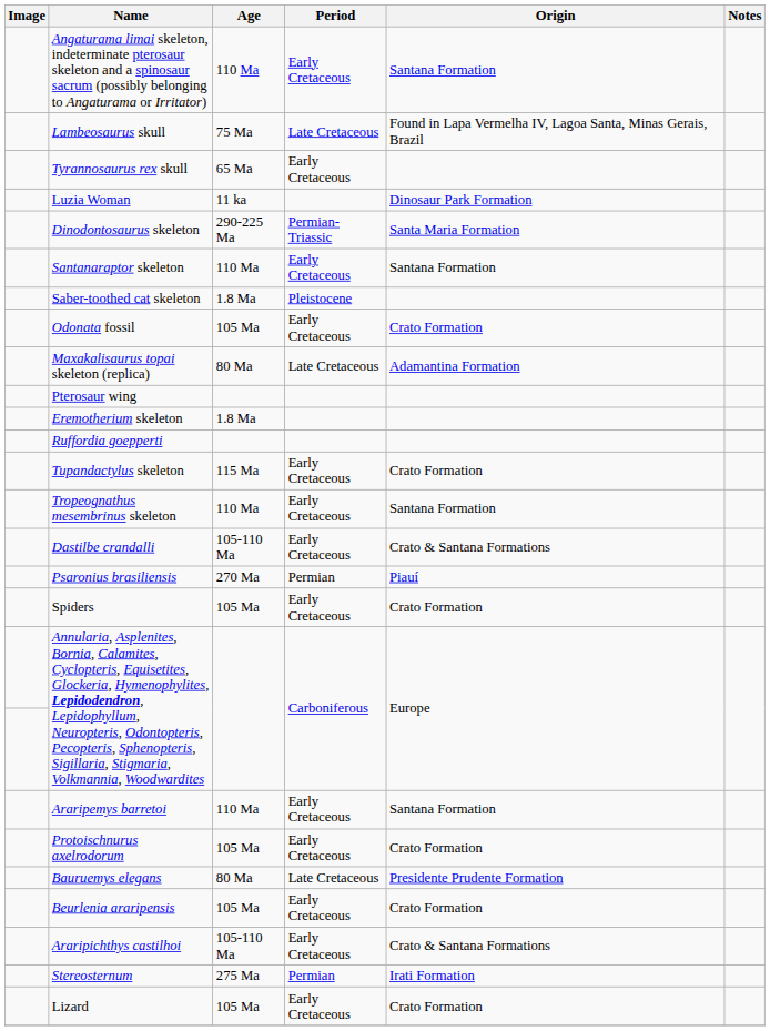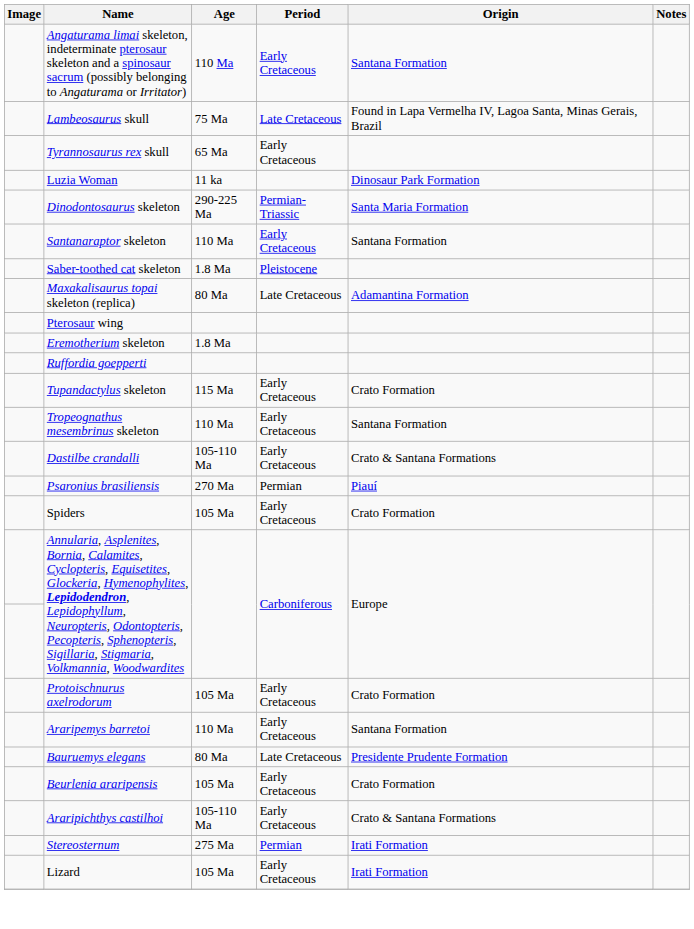- row: Odonata fossil | 105 Ma | Early Cretaceous | Crato Formation
rows swapped: Protoischnurus axelrodorum <-> Araripemys barretoi
Lizard | Origin: Crato Formation -> Irati Formation
